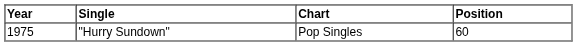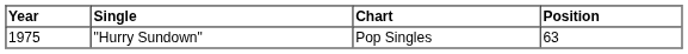"Hurry Sundown" | Position: 60 -> 63
